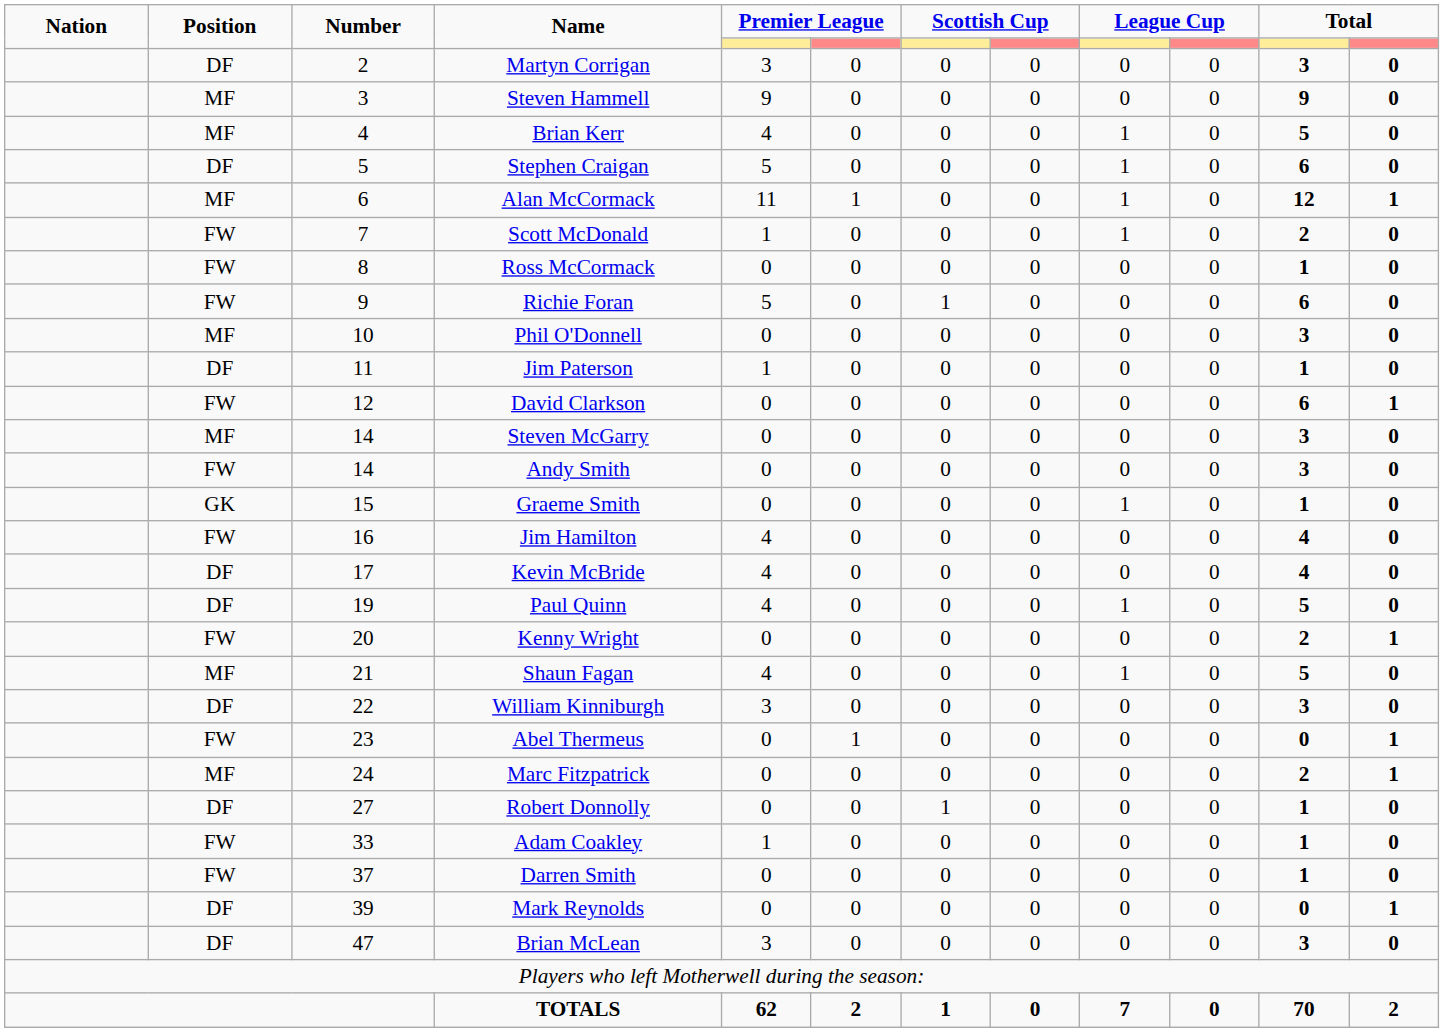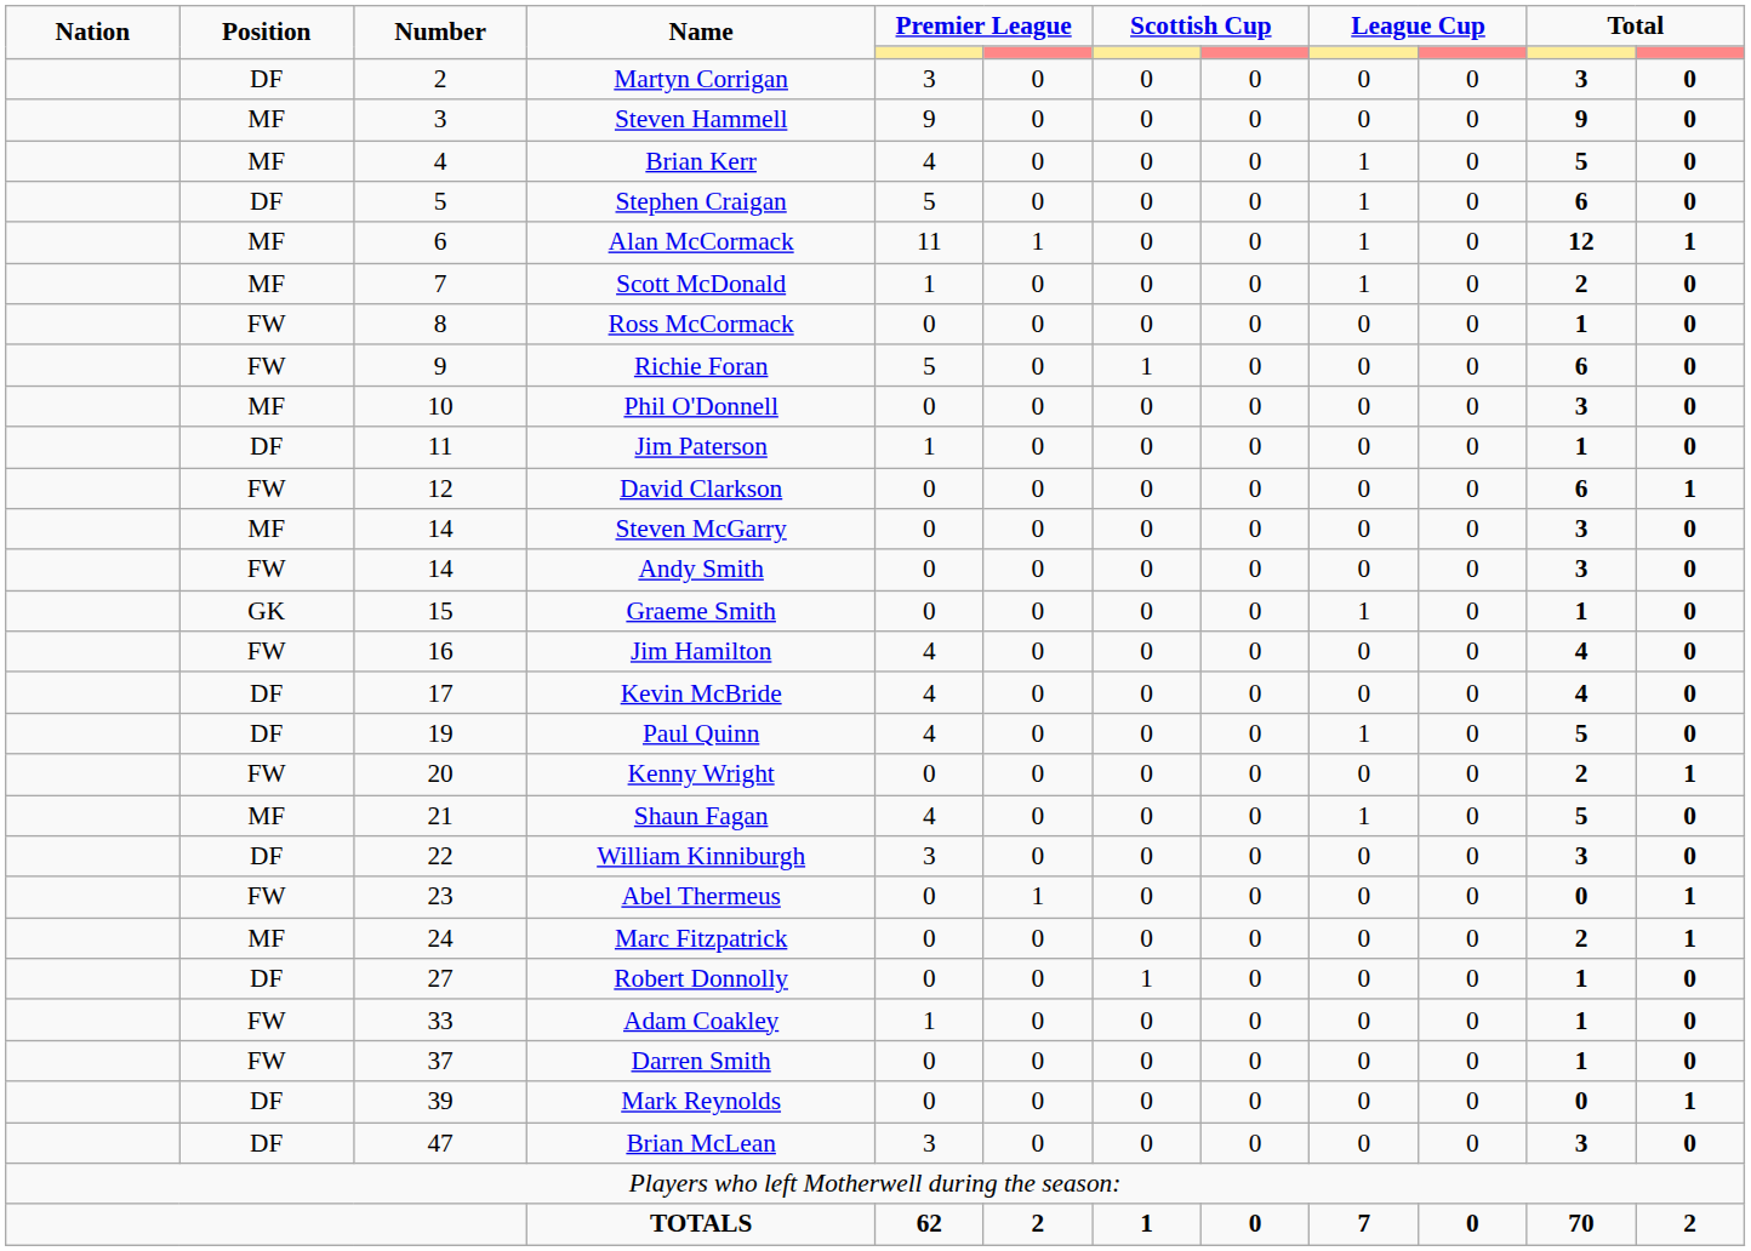Scott McDonald | Position: FW -> MF
